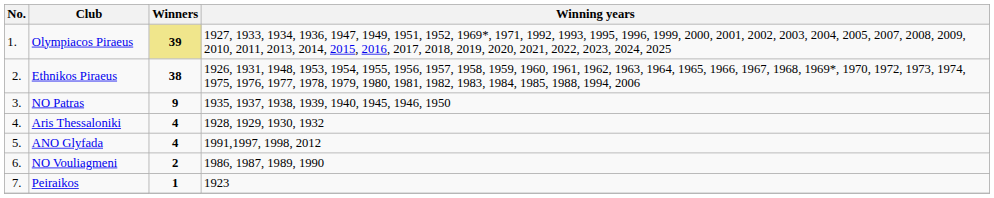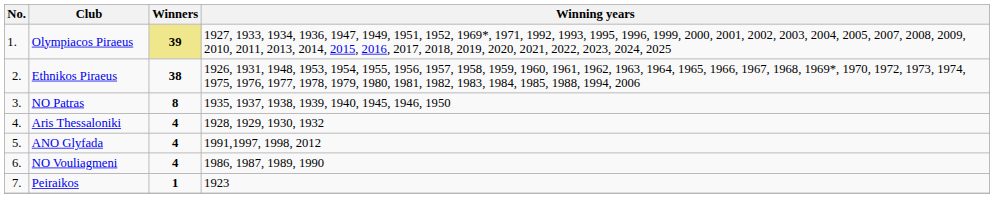NO Patras | Winners: 9 -> 8
NO Vouliagmeni | Winners: 2 -> 4
